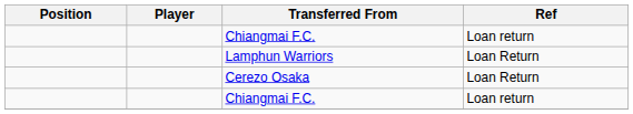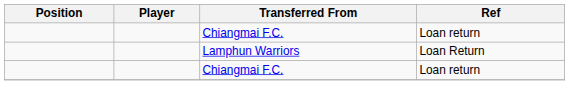- row: Cerezo Osaka | Loan Return
